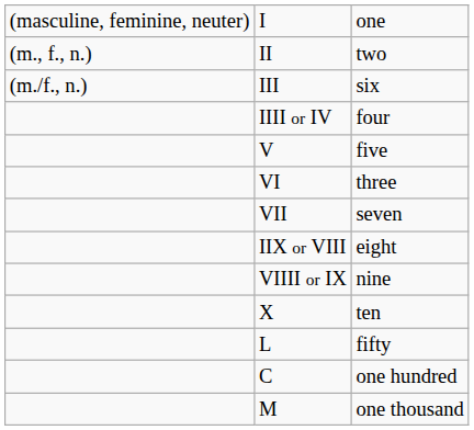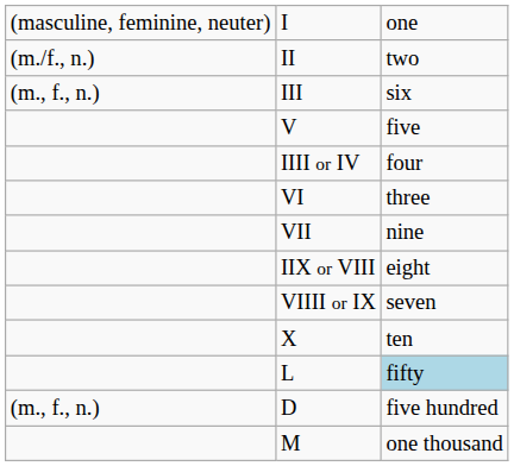II | column 1: (m., f., n.) -> (m./f., n.)
III | column 1: (m./f., n.) -> (m., f., n.)
rows swapped: IIII or IV <-> V
VII | column 3: seven -> nine
VIIII or IX | column 3: nine -> seven
L | column 3: no background -> lightblue background
- row: C | one hundred
+ row: (m., f., n.) | D | five hundred
